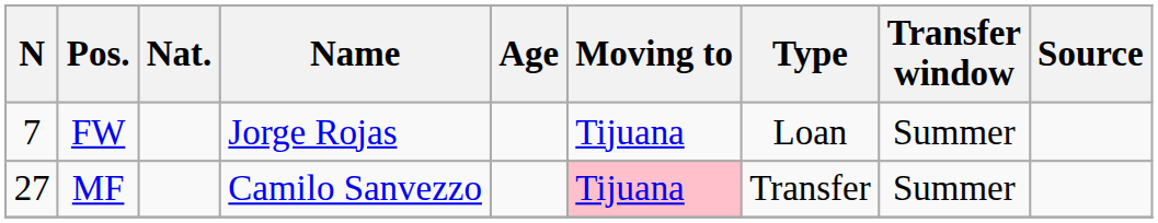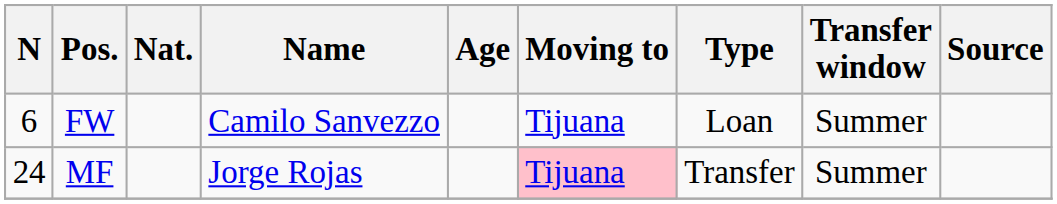FW | N: 7 -> 6
FW | Name: Jorge Rojas -> Camilo Sanvezzo
MF | N: 27 -> 24
MF | Name: Camilo Sanvezzo -> Jorge Rojas
